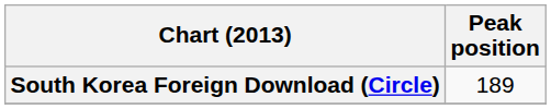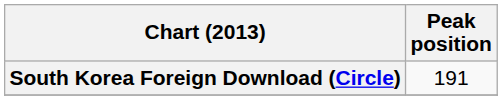South Korea Foreign Download (Circle) | Peak position: 189 -> 191
